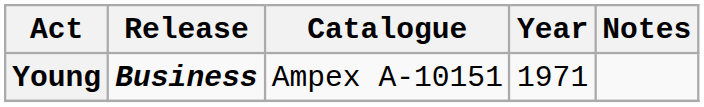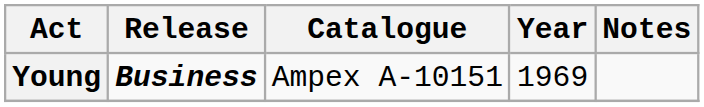Young | Year: 1971 -> 1969
